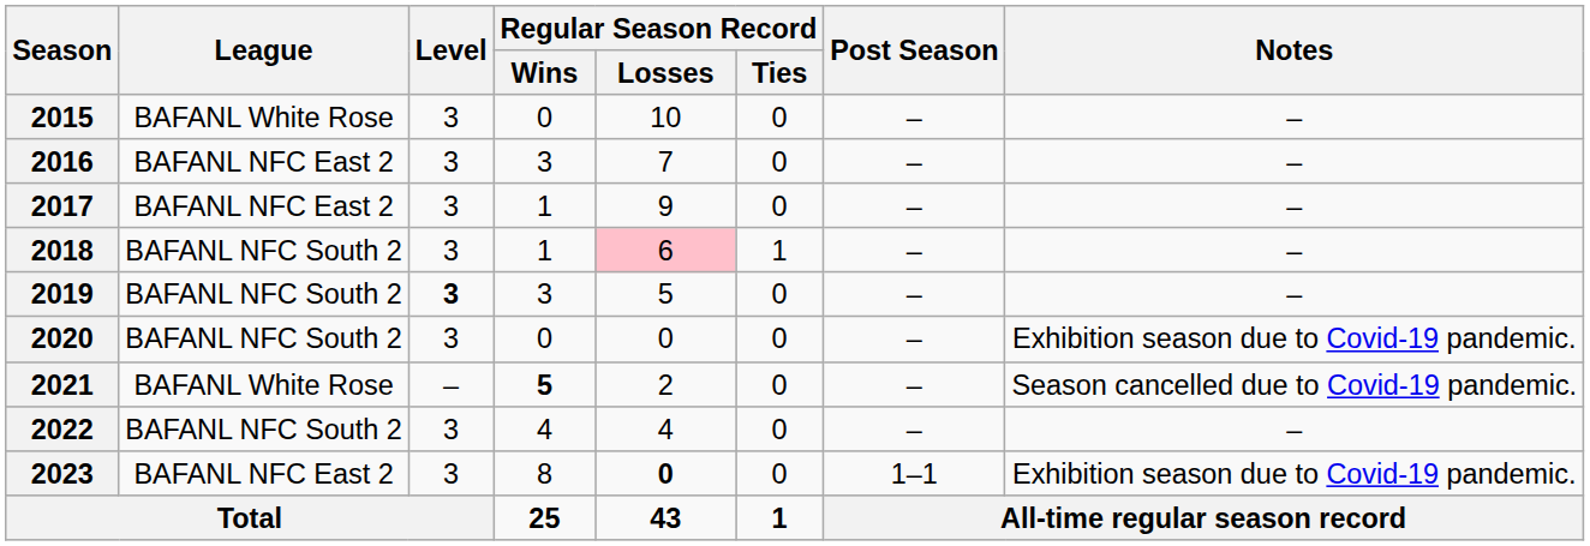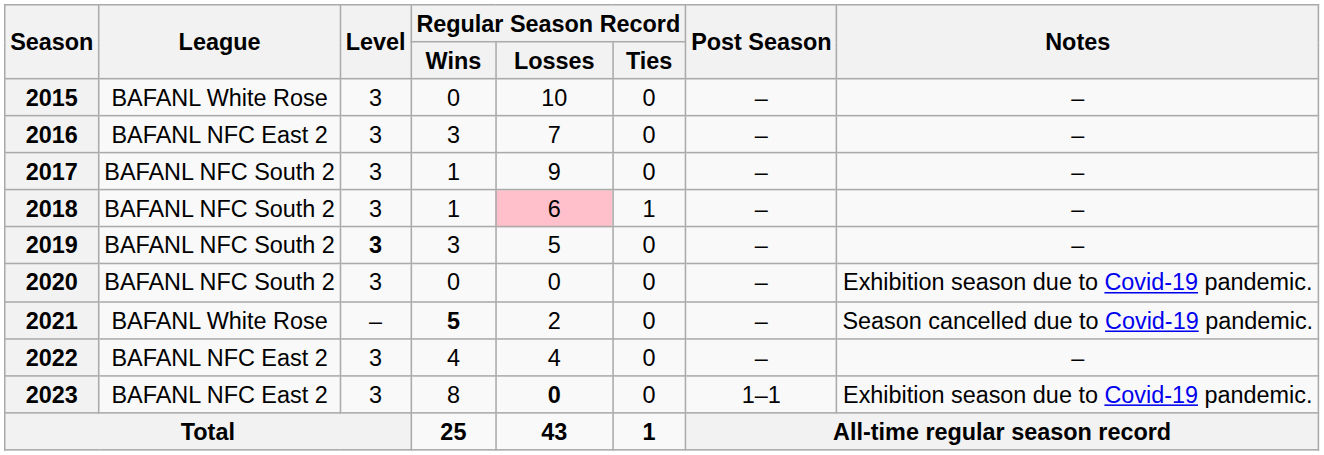2017 | League: BAFANL NFC East 2 -> BAFANL NFC South 2
2022 | League: BAFANL NFC South 2 -> BAFANL NFC East 2
